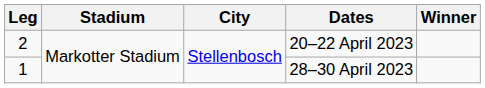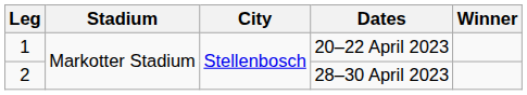20–22 April 2023 | Leg: 2 -> 1
28–30 April 2023 | Leg: 1 -> 2
